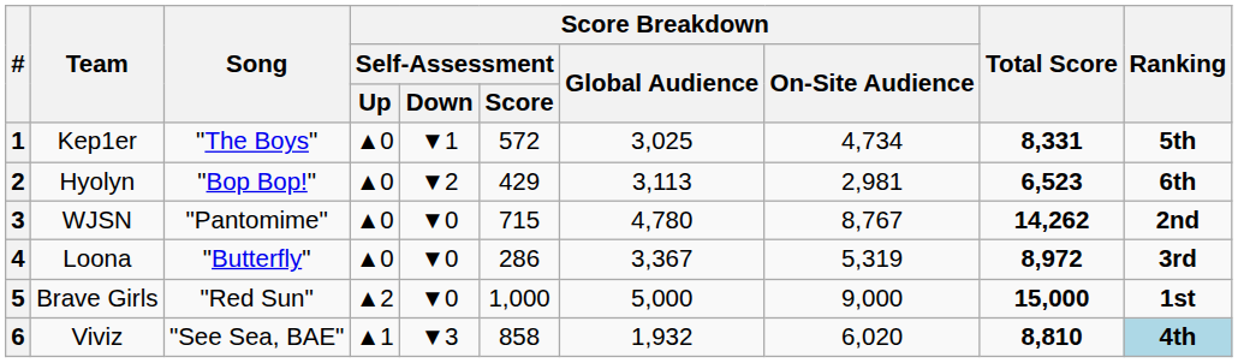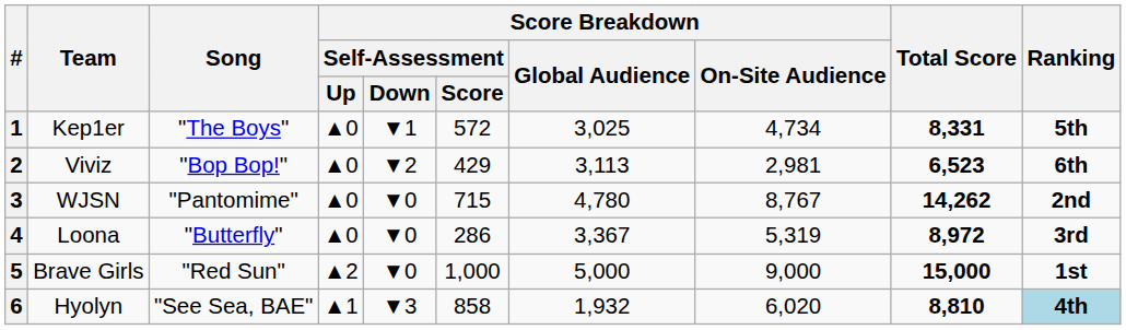2 | Team: Hyolyn -> Viviz
6 | Team: Viviz -> Hyolyn
